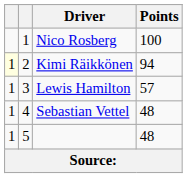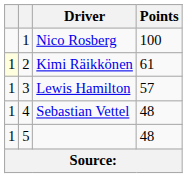Kimi Räikkönen | Points: 94 -> 61
